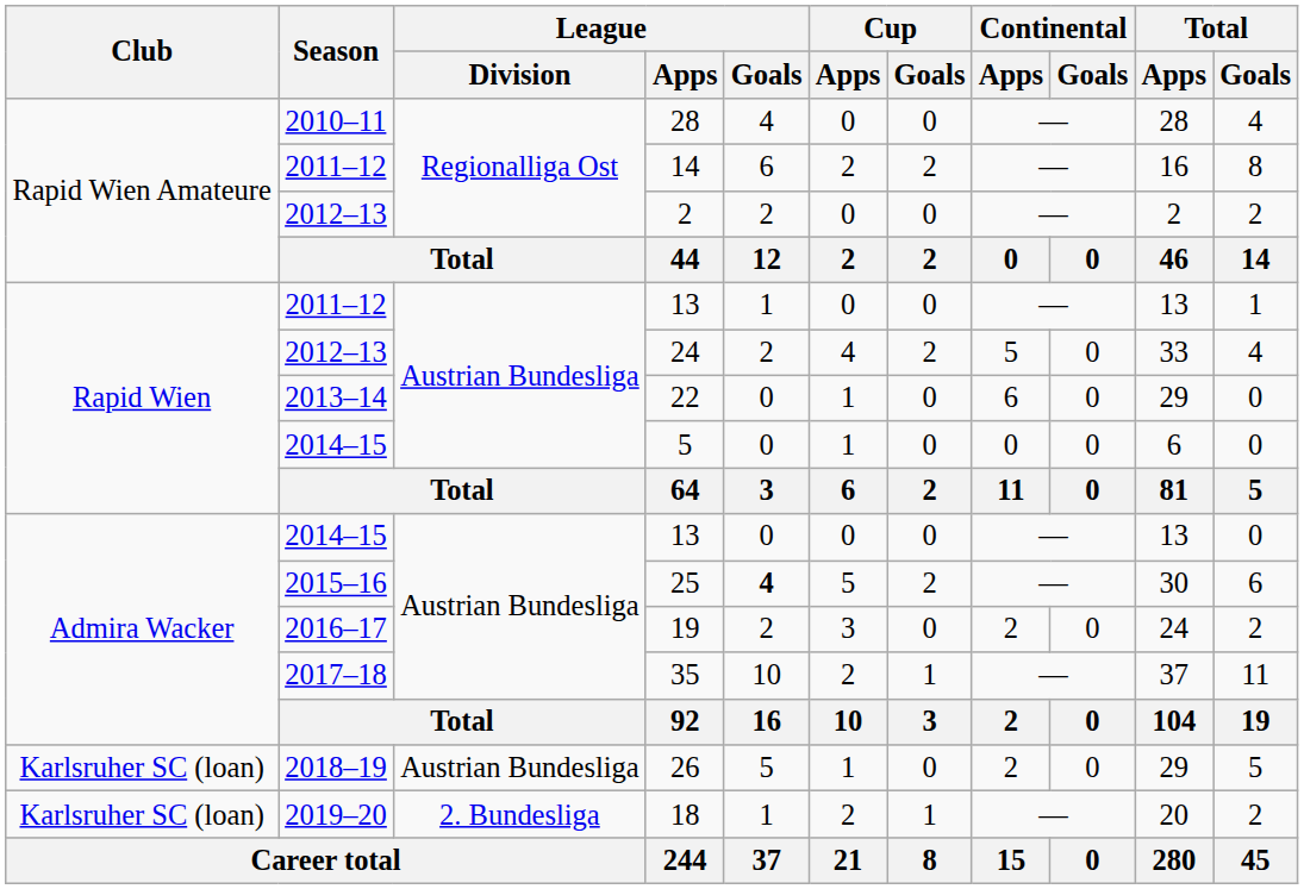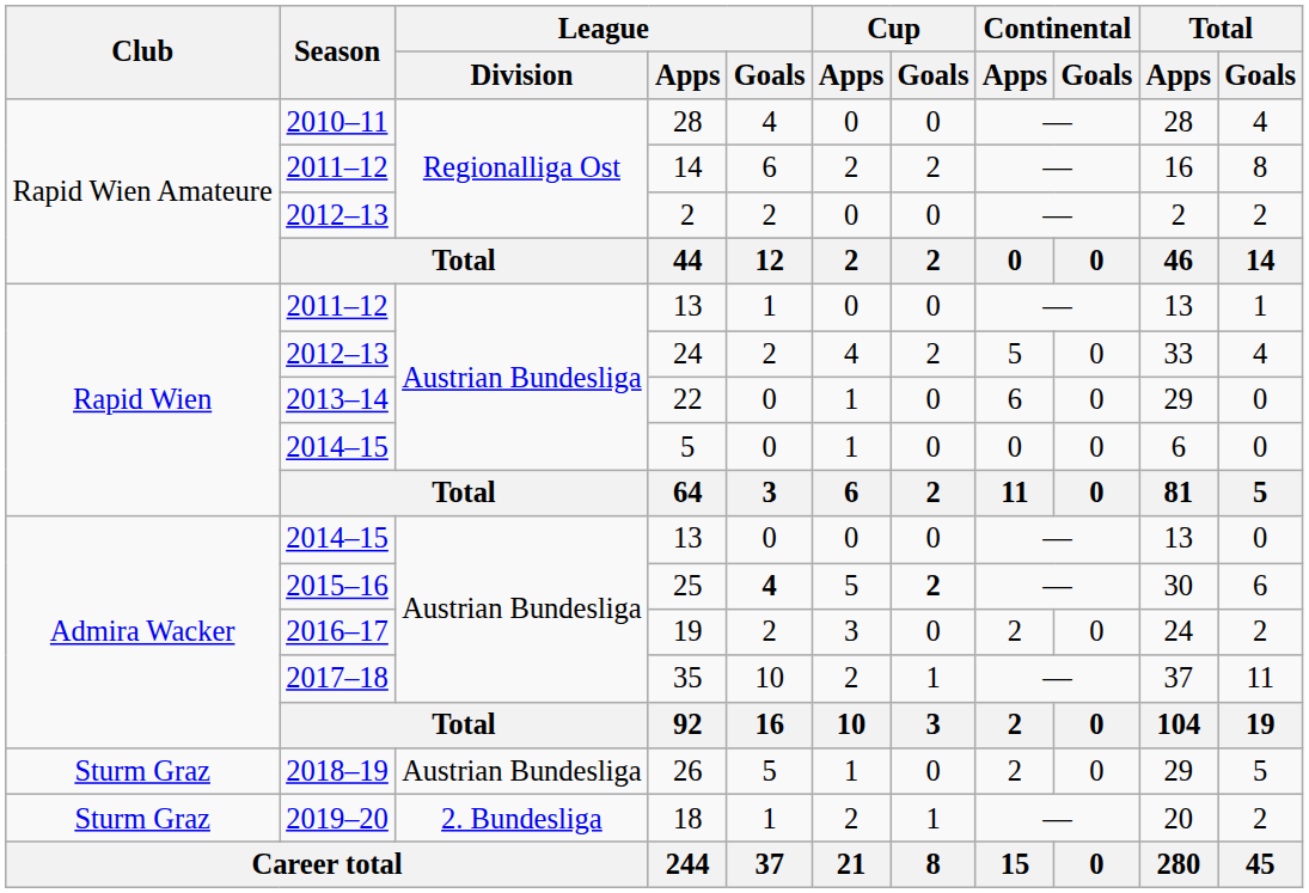25 | Cup / Goals: normal -> bold
26 | Club: Karlsruher SC (loan) -> Sturm Graz
18 | Club: Karlsruher SC (loan) -> Sturm Graz
